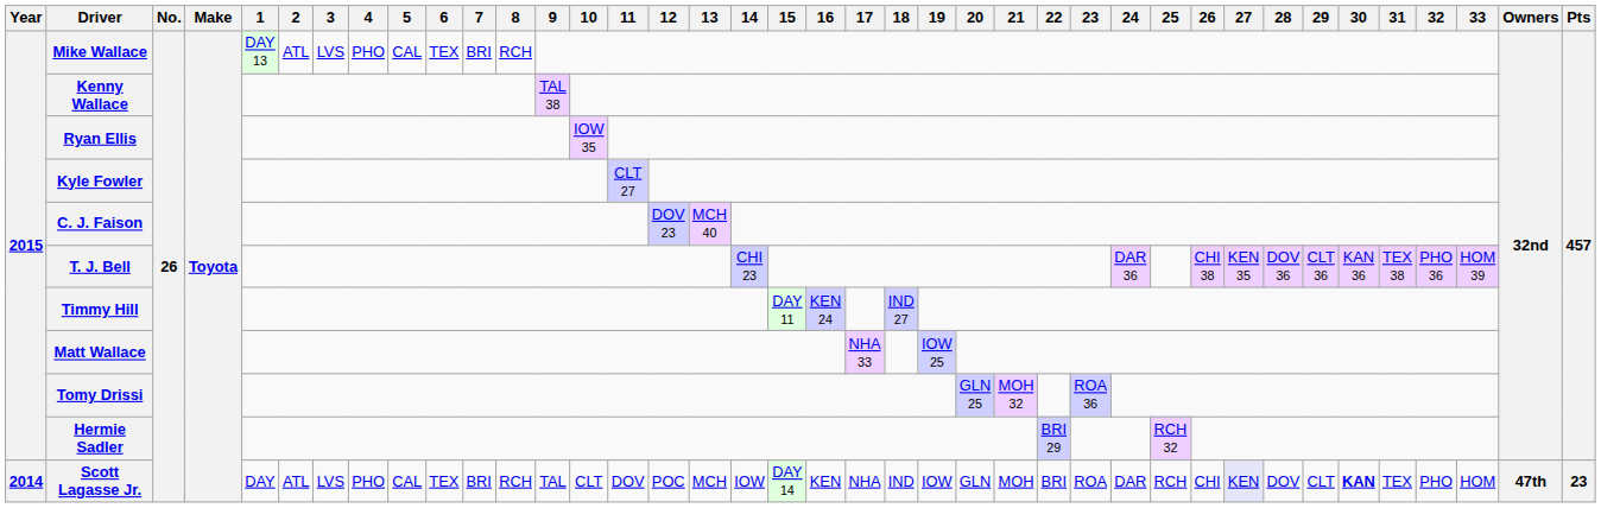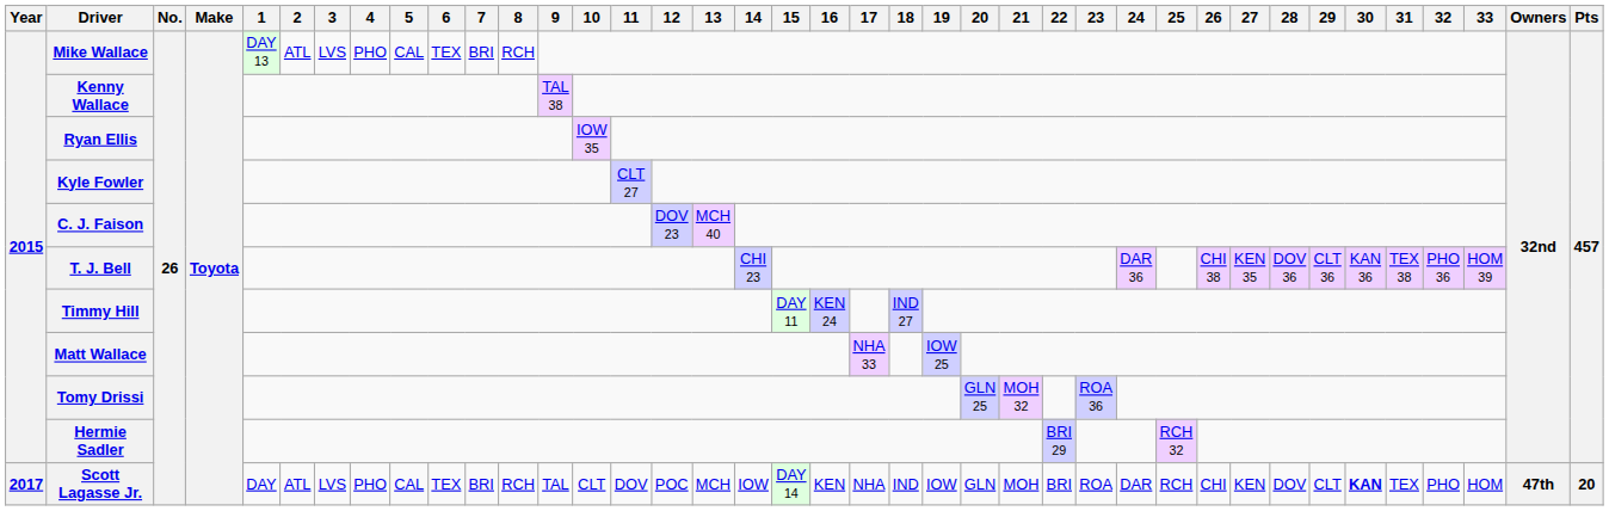Scott Lagasse Jr. | Year: 2014 -> 2017
Scott Lagasse Jr. | 27: lavender background -> no background
Scott Lagasse Jr. | Pts: 23 -> 20
